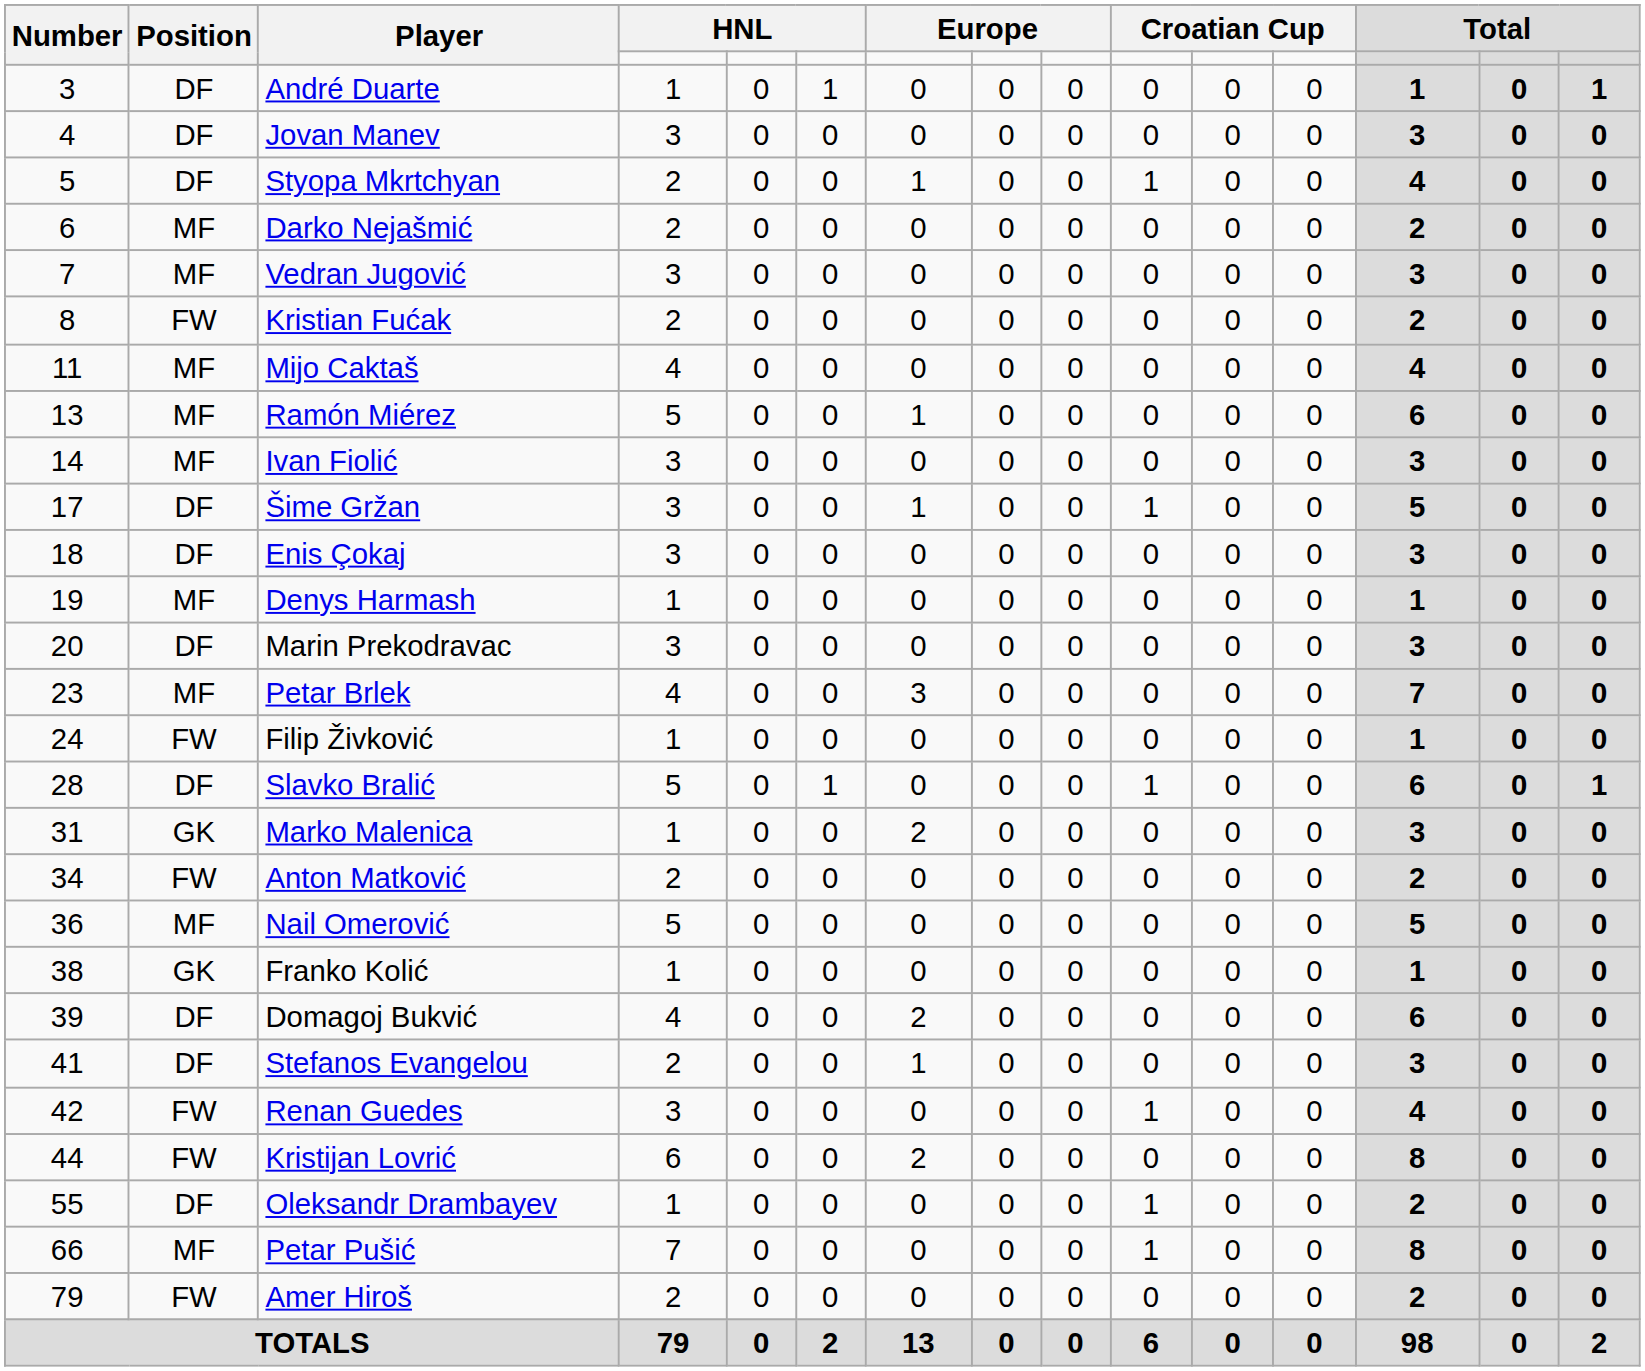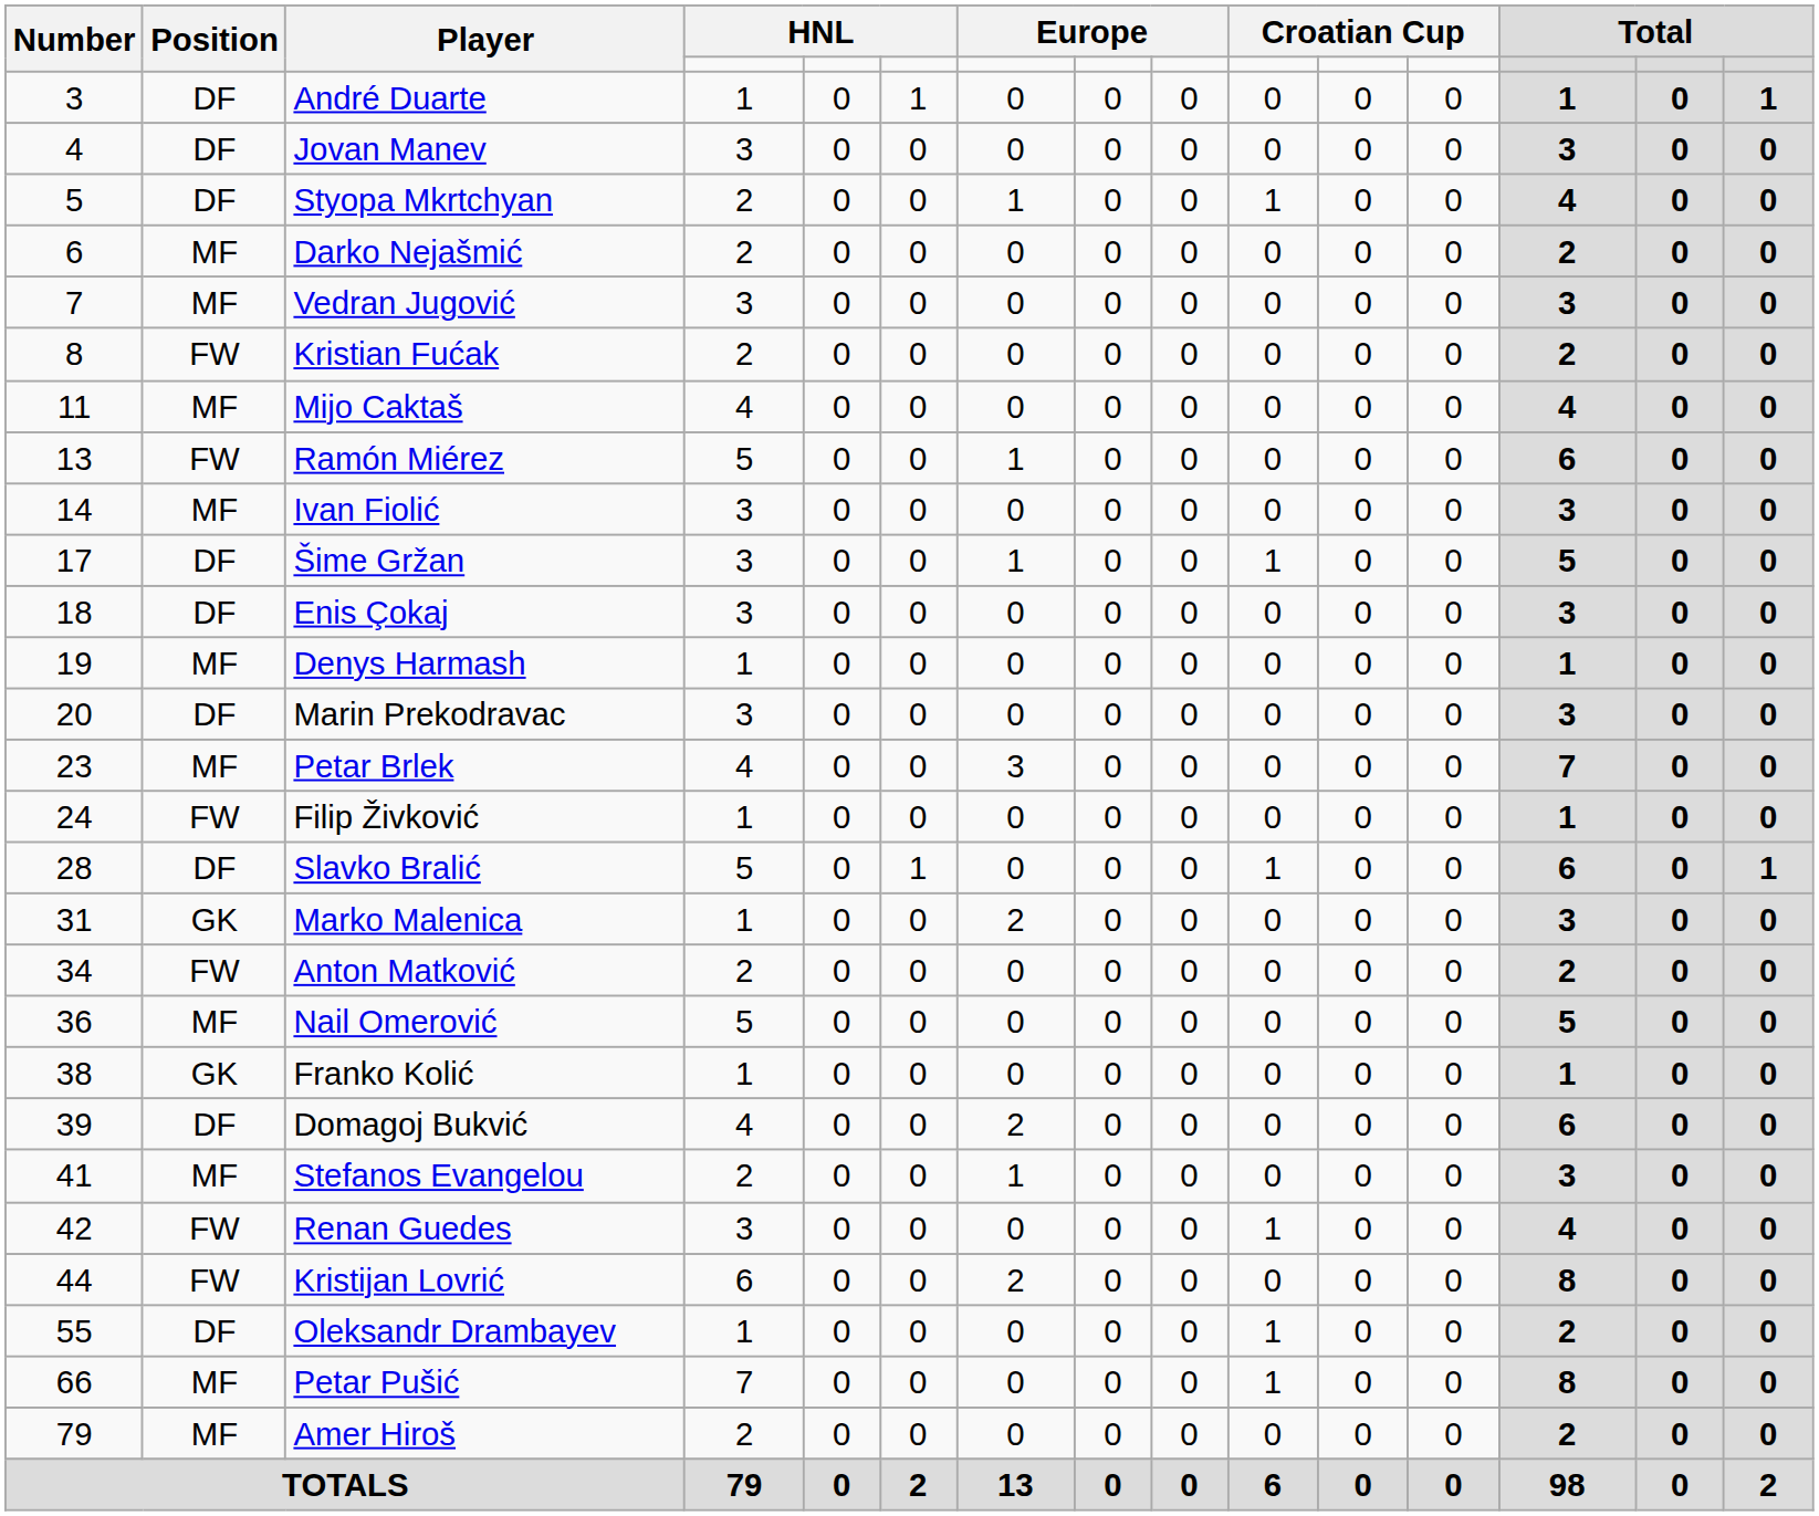Ramón Miérez | Position: MF -> FW
Stefanos Evangelou | Position: DF -> MF
Amer Hiroš | Position: FW -> MF
